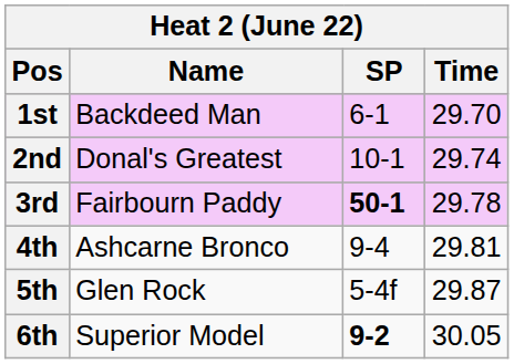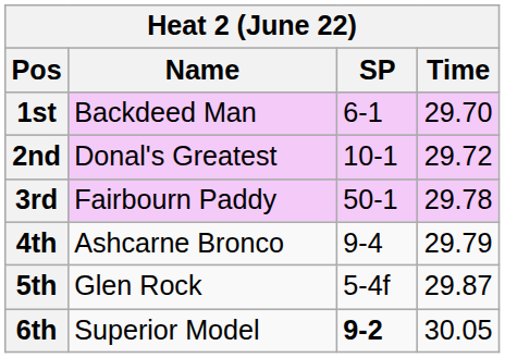2nd | Time: 29.74 -> 29.72
3rd | SP: bold -> normal
4th | Time: 29.81 -> 29.79
